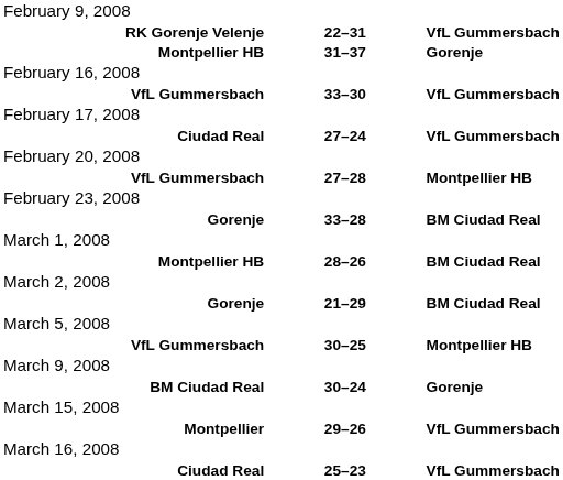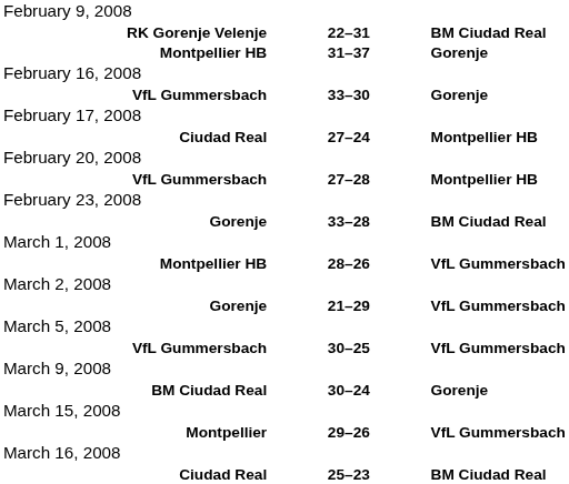RK Gorenje Velenje | column 3: VfL Gummersbach -> BM Ciudad Real
VfL Gummersbach / 33–30 | column 3: VfL Gummersbach -> Gorenje
Ciudad Real / 27–24 | column 3: VfL Gummersbach -> Montpellier HB
Montpellier HB / 28–26 | column 3: BM Ciudad Real -> VfL Gummersbach
Gorenje / 21–29 | column 3: BM Ciudad Real -> VfL Gummersbach
VfL Gummersbach / 30–25 | column 3: Montpellier HB -> VfL Gummersbach
Ciudad Real / 25–23 | column 3: VfL Gummersbach -> BM Ciudad Real
